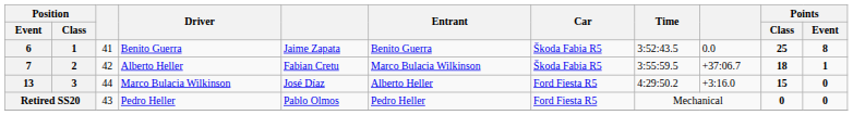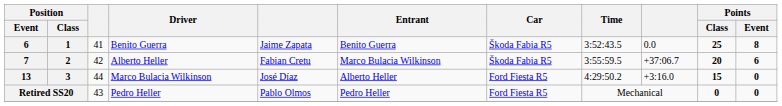7 | Points / Class: 18 -> 20
7 | Points / Event: 1 -> 6
